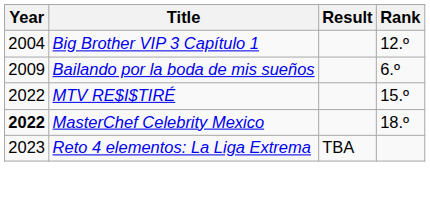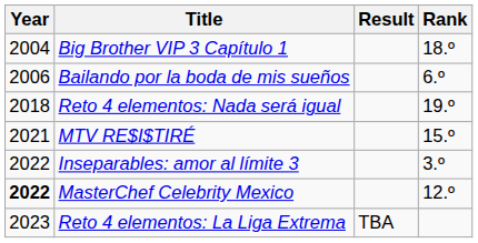Big Brother VIP 3 Capítulo 1 | Rank: 12.º -> 18.º
Bailando por la boda de mis sueños | Year: 2009 -> 2006
+ row: 2018 | Reto 4 elementos: Nada será igual | 19.º
MTV RE$I$TIRÉ | Year: 2022 -> 2021
+ row: 2022 | Inseparables: amor al límite 3 | 3.º
MasterChef Celebrity Mexico | Rank: 18.º -> 12.º
